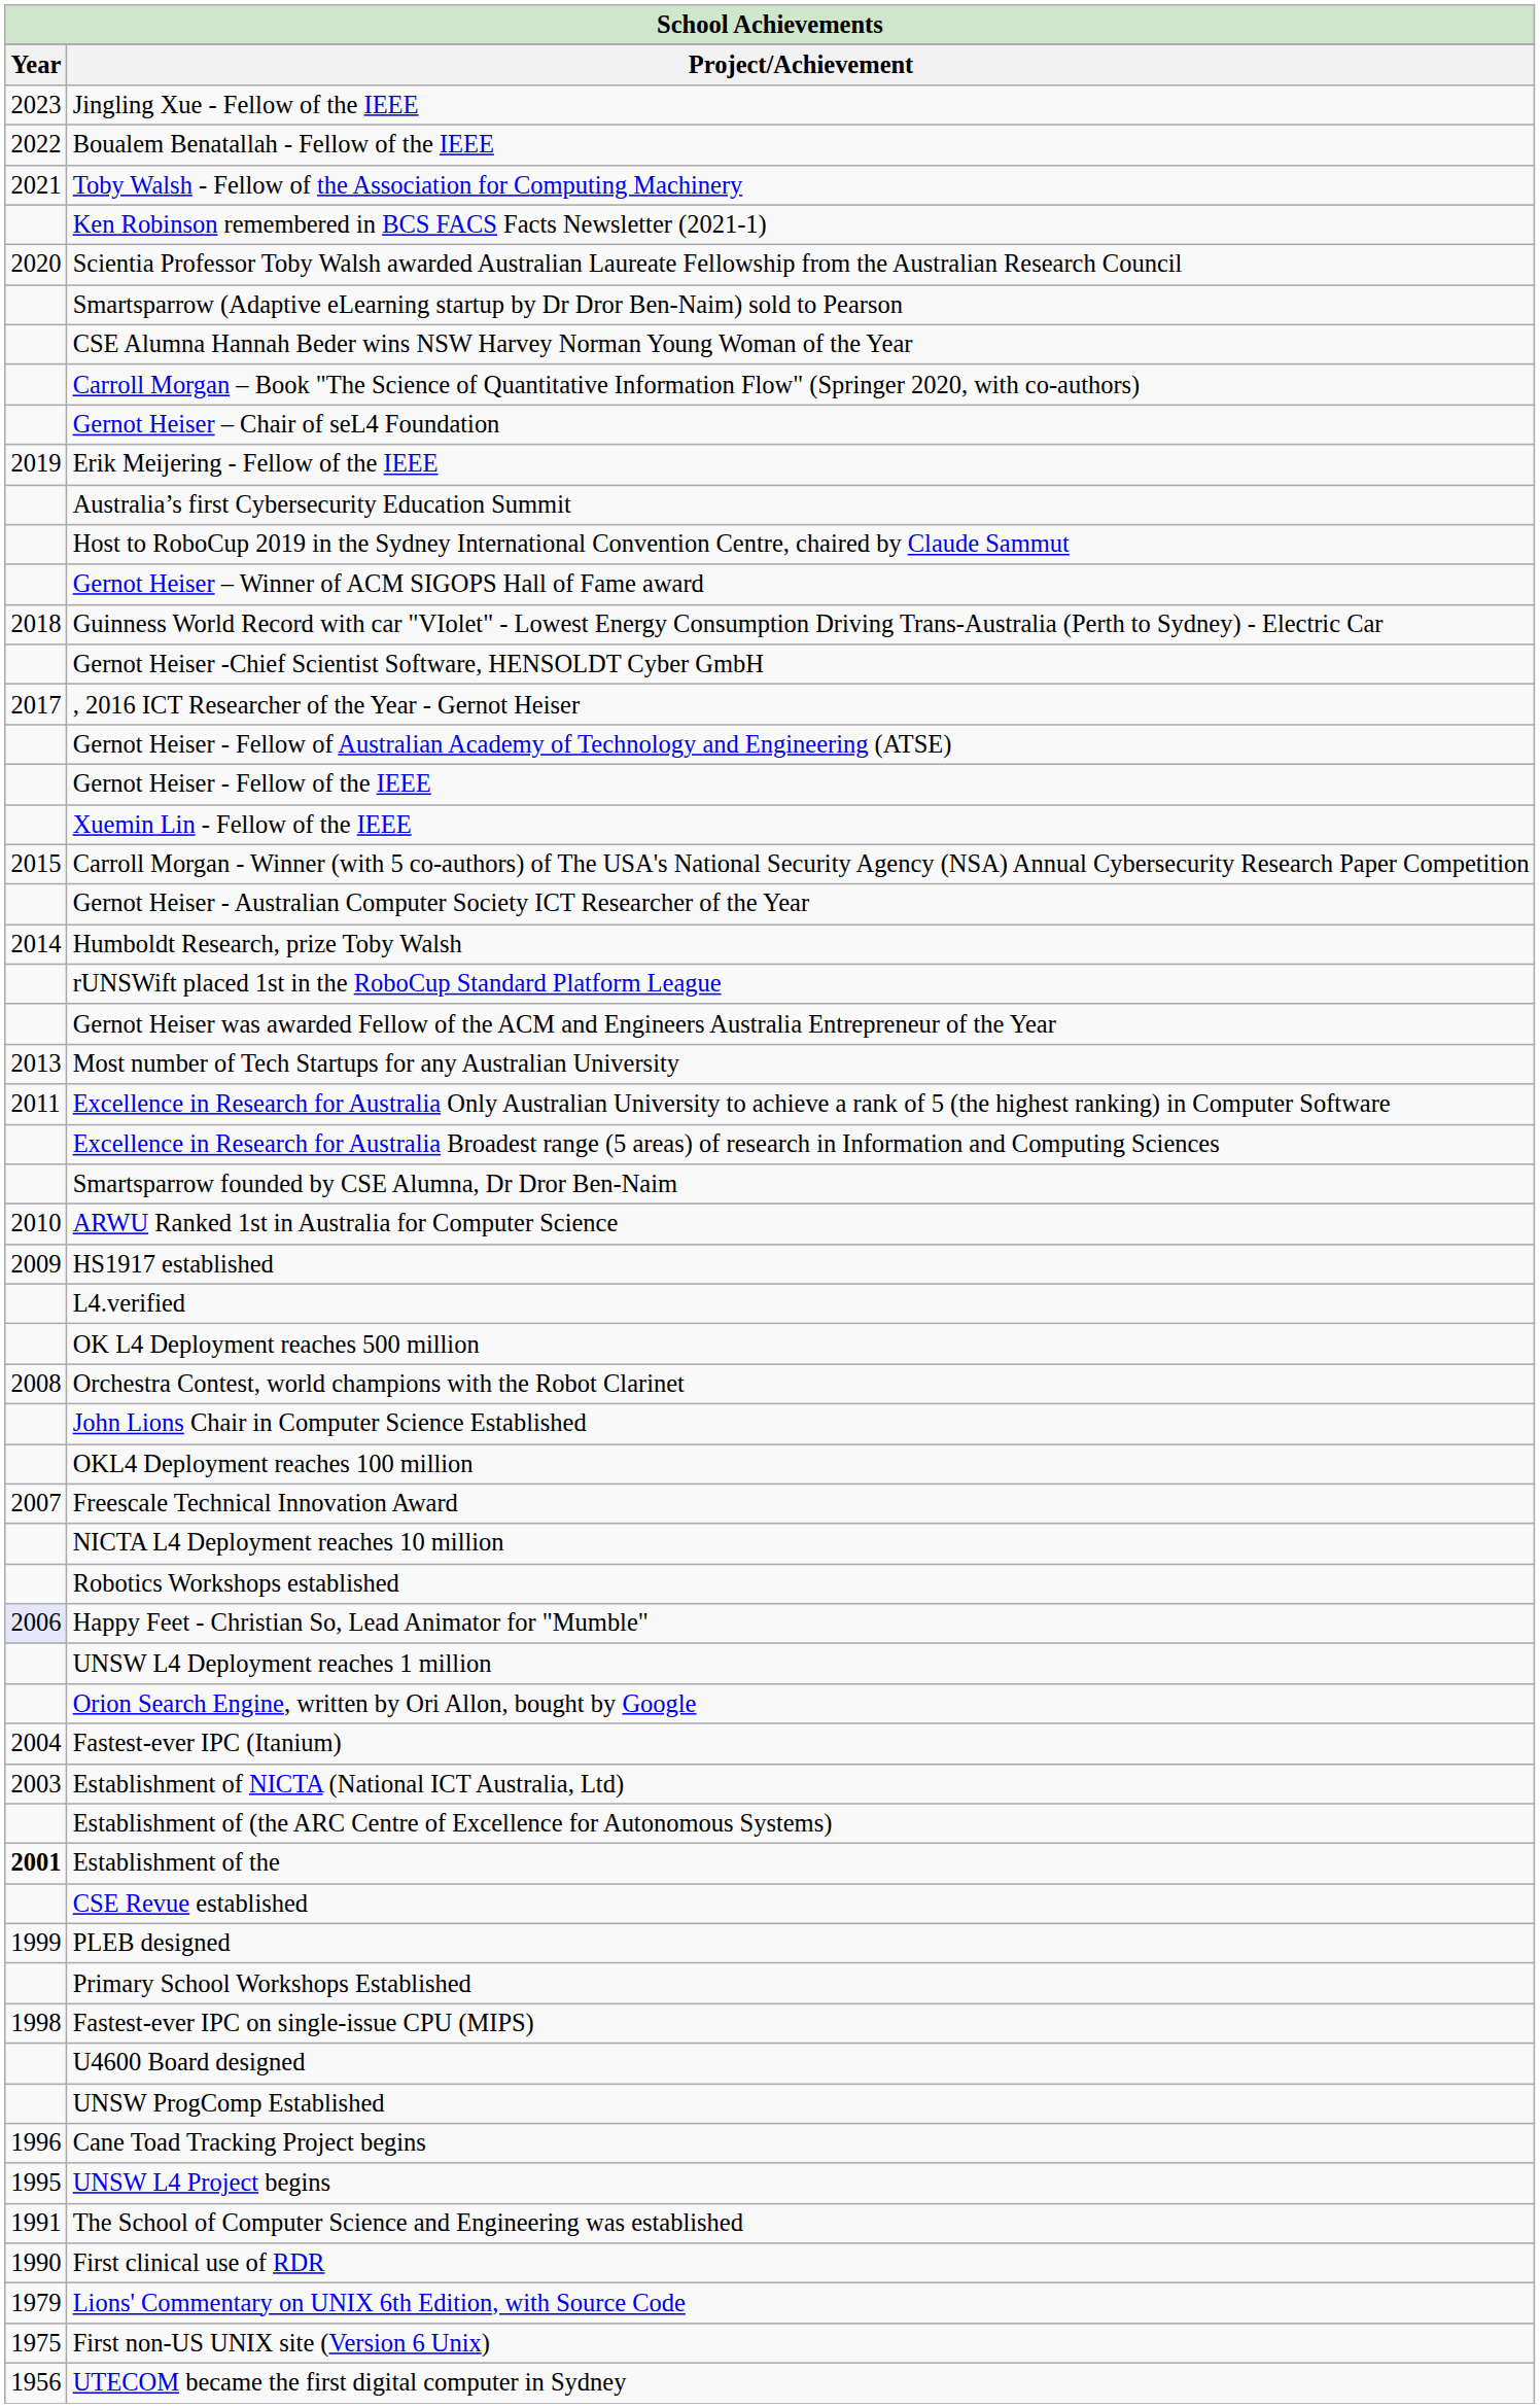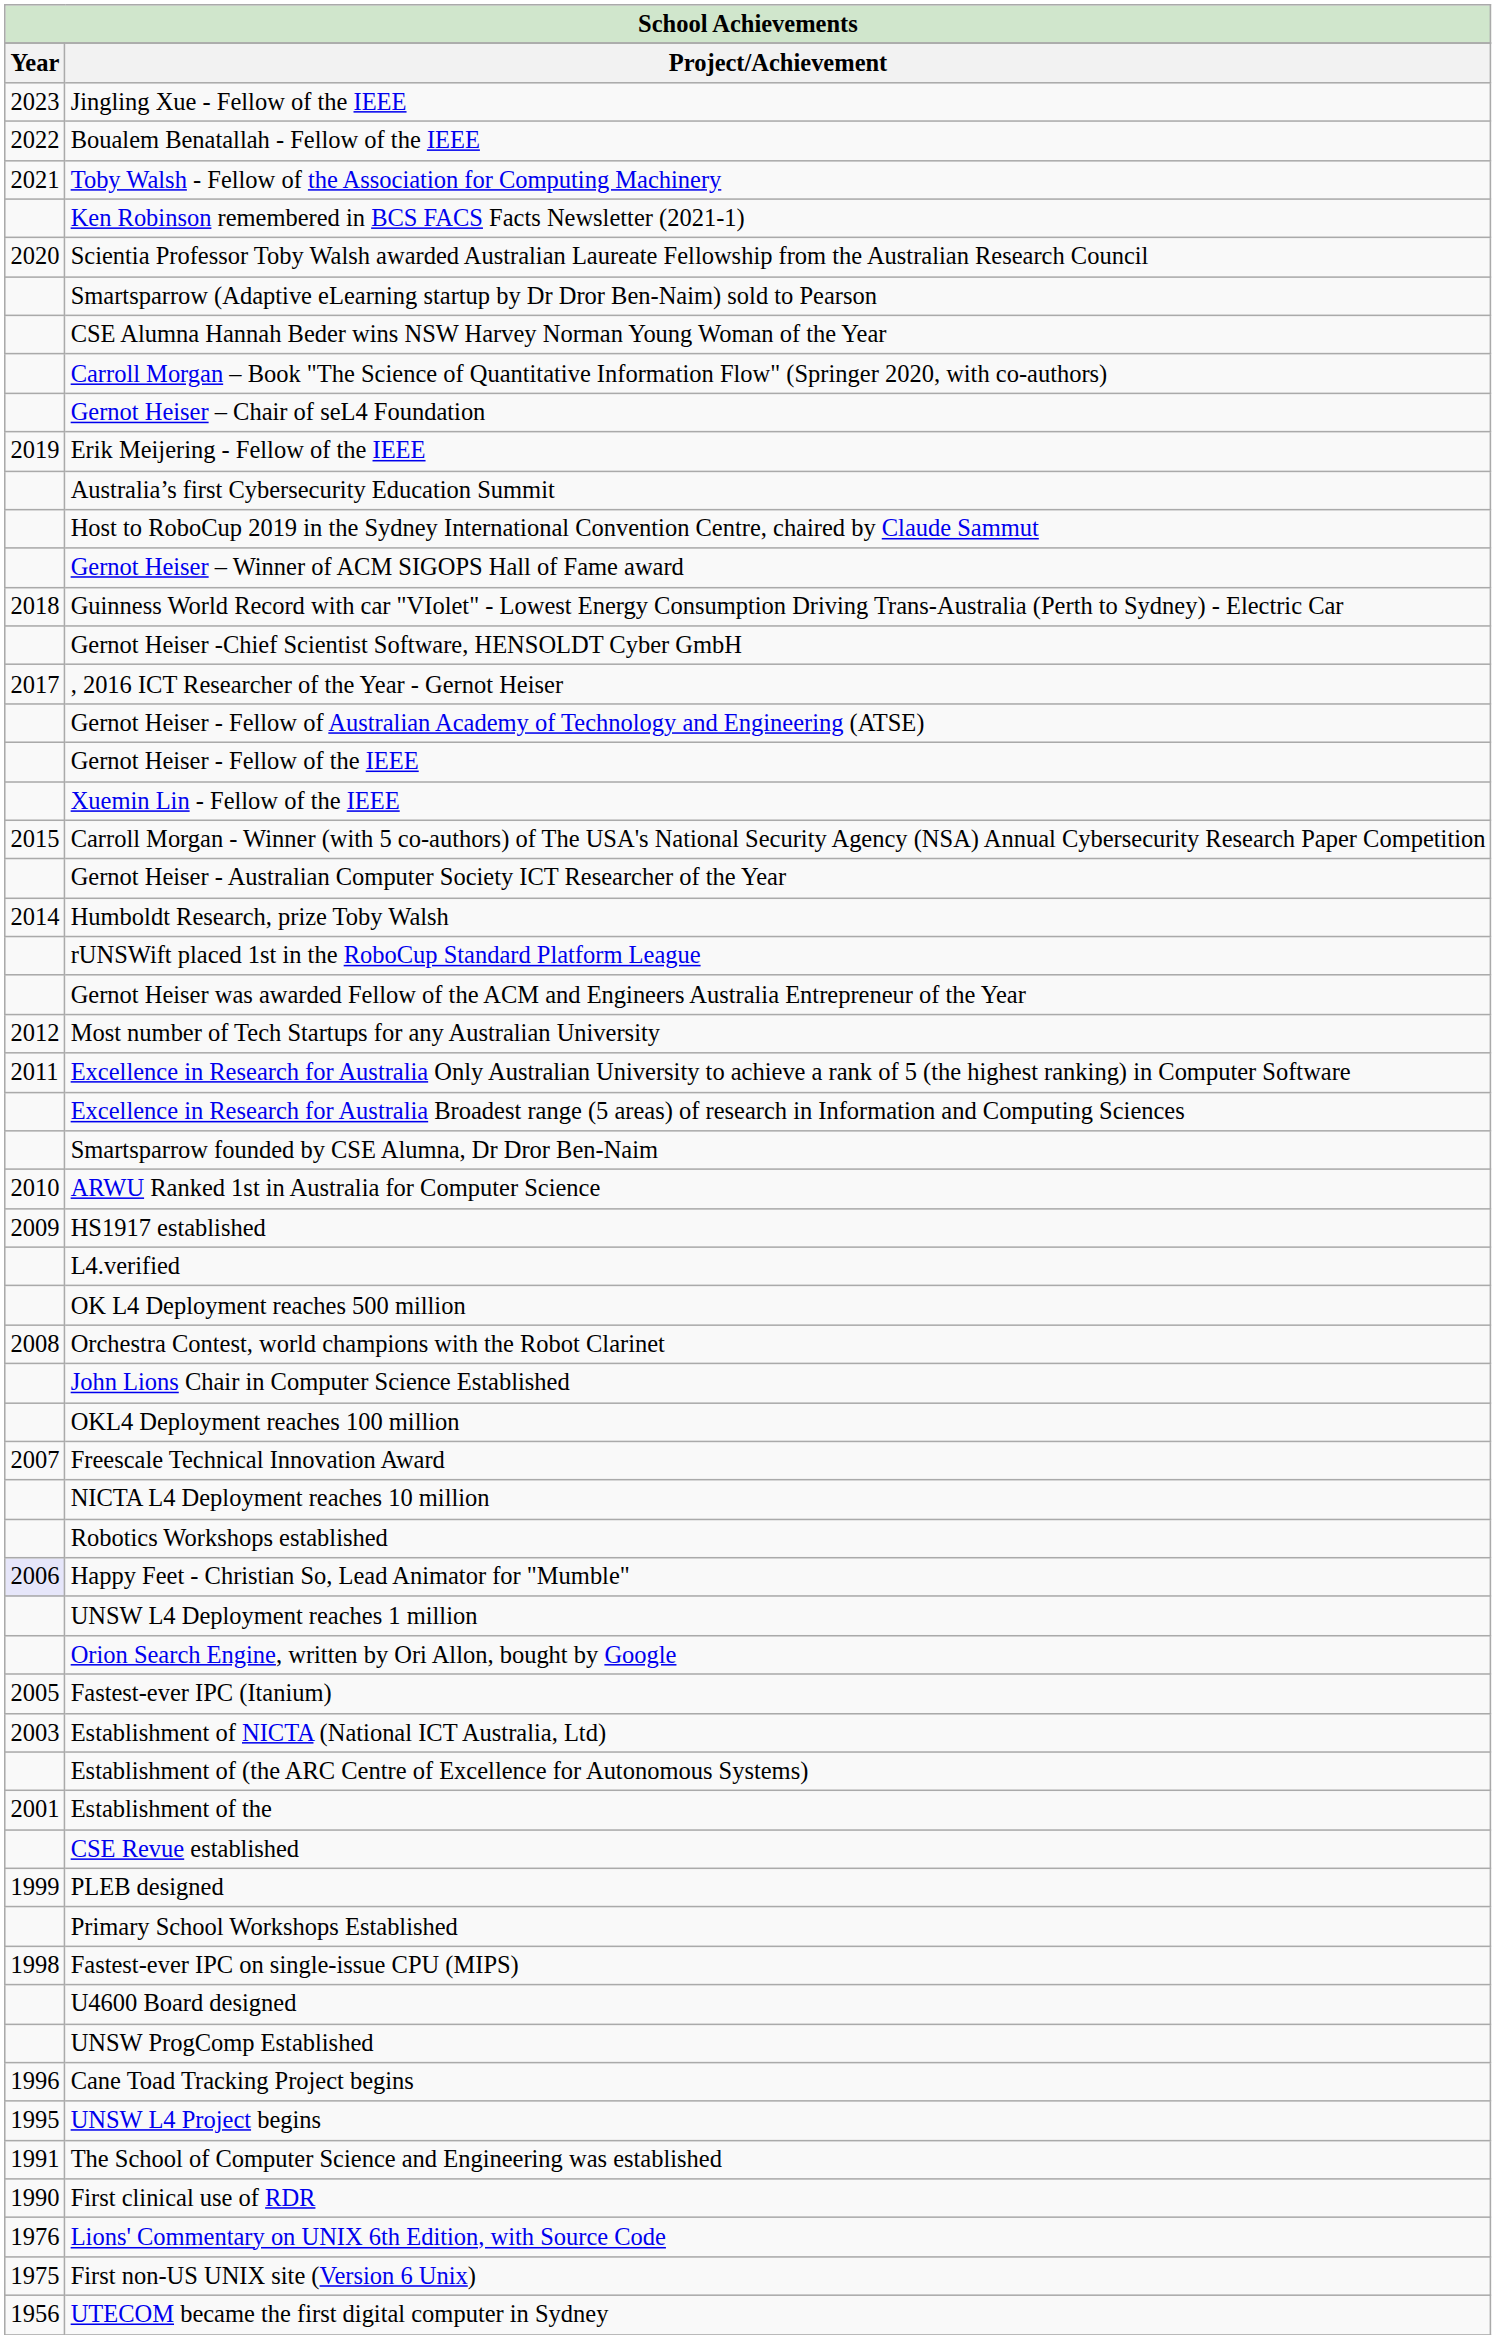Most number of Tech Startups for any Australian University | Year: 2013 -> 2012
Fastest-ever IPC (Itanium) | Year: 2004 -> 2005
Establishment of the | Year: bold -> normal
Lions' Commentary on UNIX 6th Edition, with Source Code | Year: 1979 -> 1976
